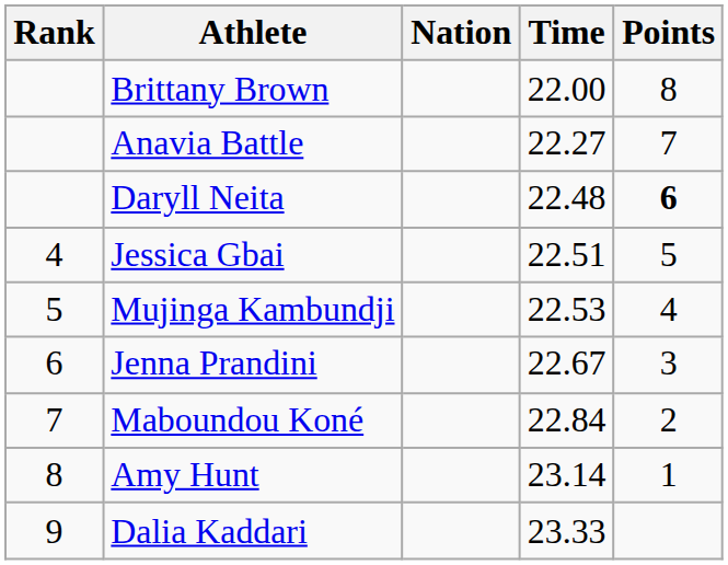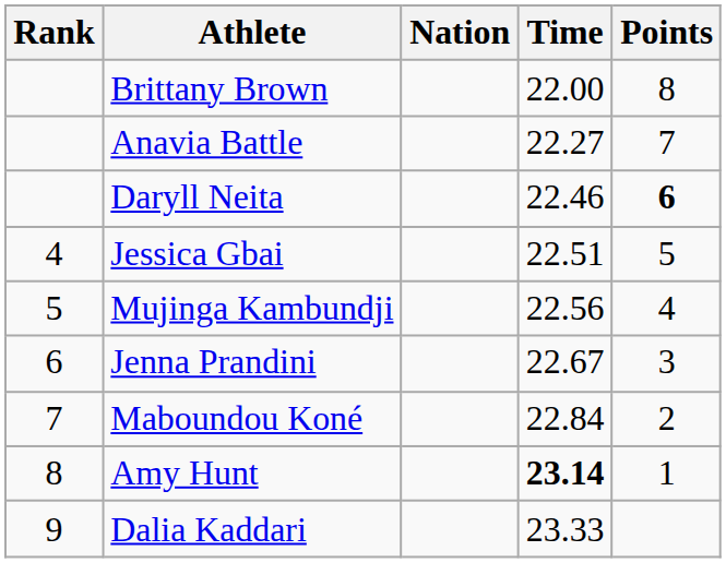Daryll Neita | Time: 22.48 -> 22.46
Mujinga Kambundji | Time: 22.53 -> 22.56
Amy Hunt | Time: normal -> bold
